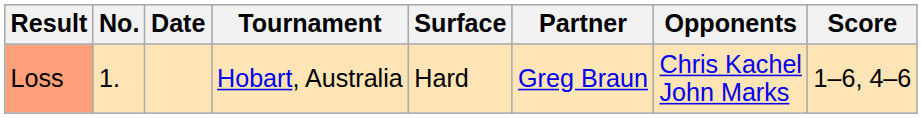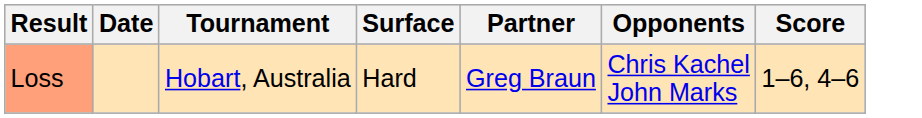- column: No. | 1.
